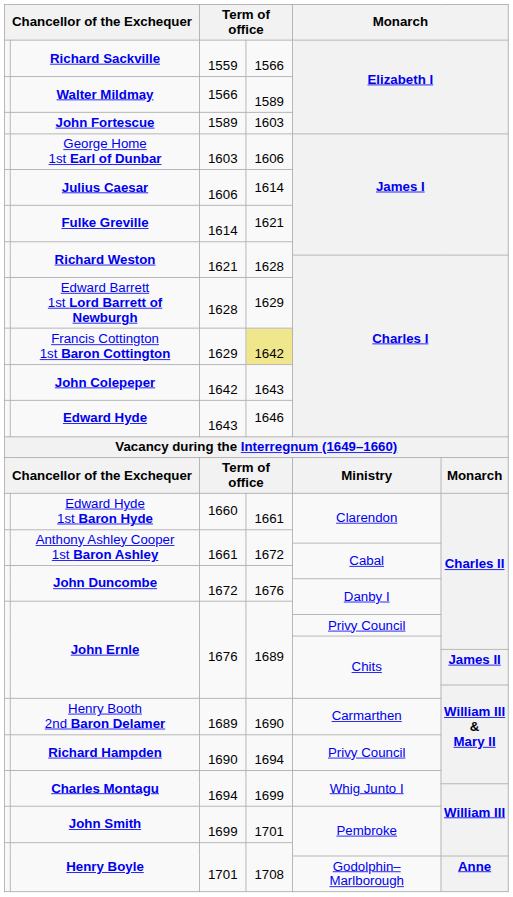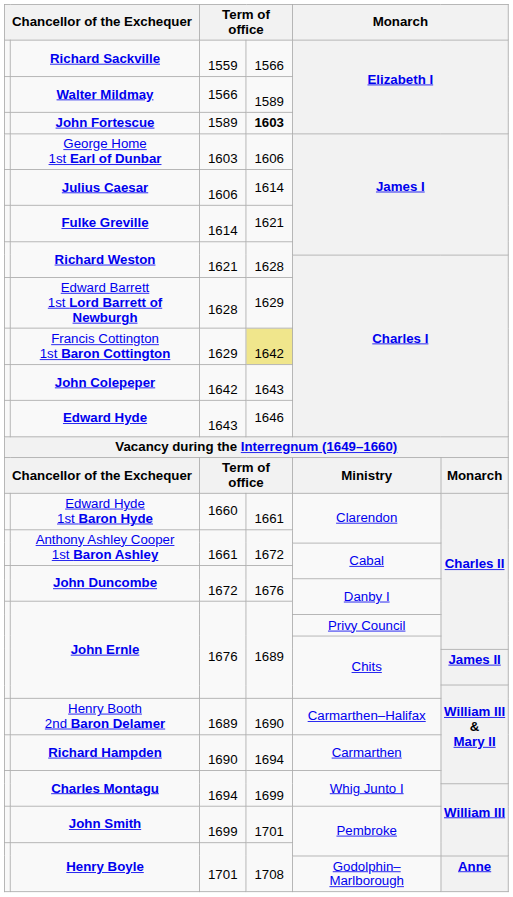John Fortescue | column 4: normal -> bold
Henry Booth 2nd Baron Delamer | column 5: Carmarthen -> Carmarthen–Halifax
Richard Hampden | column 5: Privy Council -> Carmarthen
